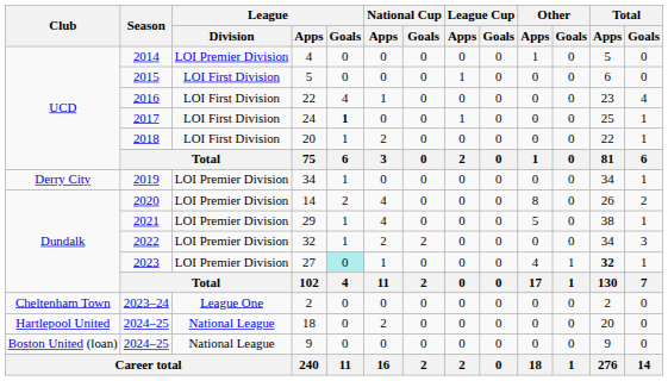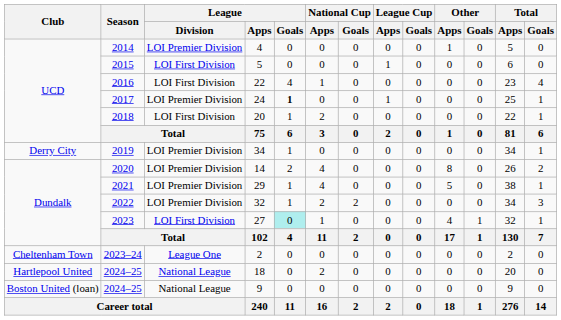24 | League / Division: LOI First Division -> LOI Premier Division
27 | League / Division: LOI Premier Division -> LOI First Division
27 | Total / Apps: bold -> normal
